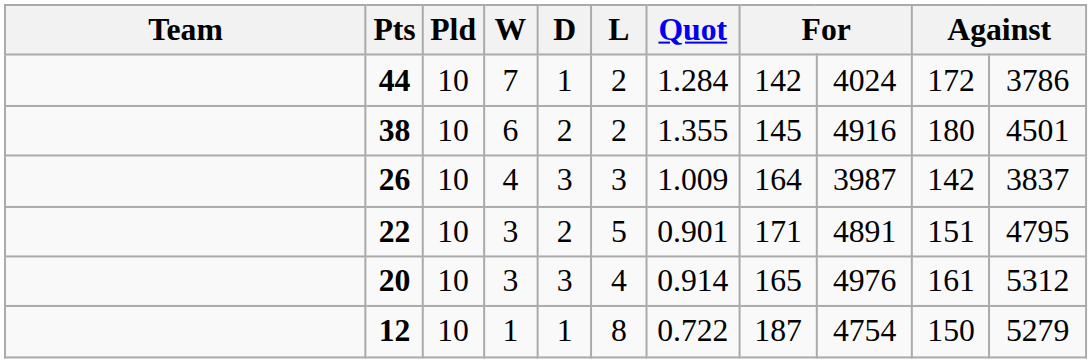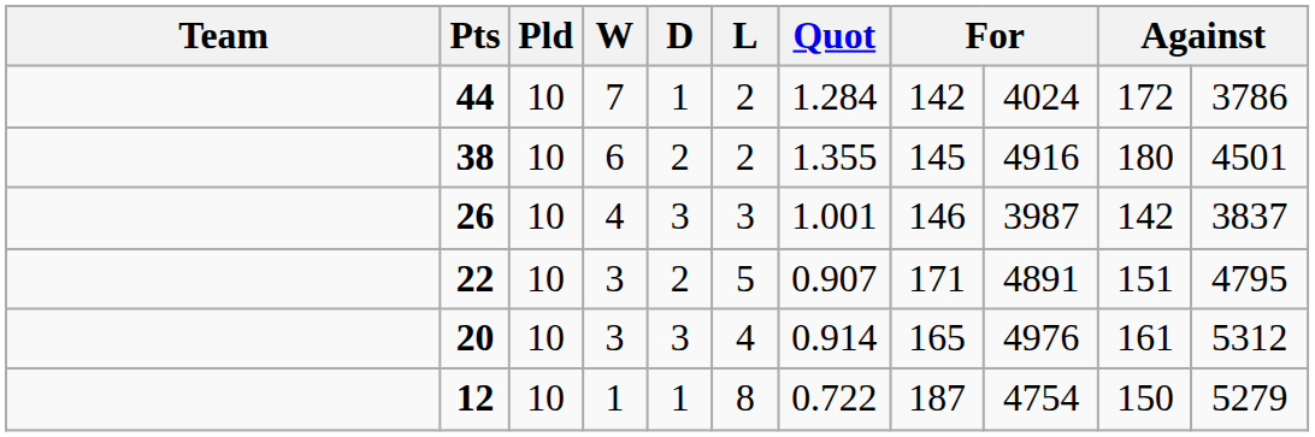26 | Quot: 1.009 -> 1.001
26 | column 8: 164 -> 146
22 | Quot: 0.901 -> 0.907
